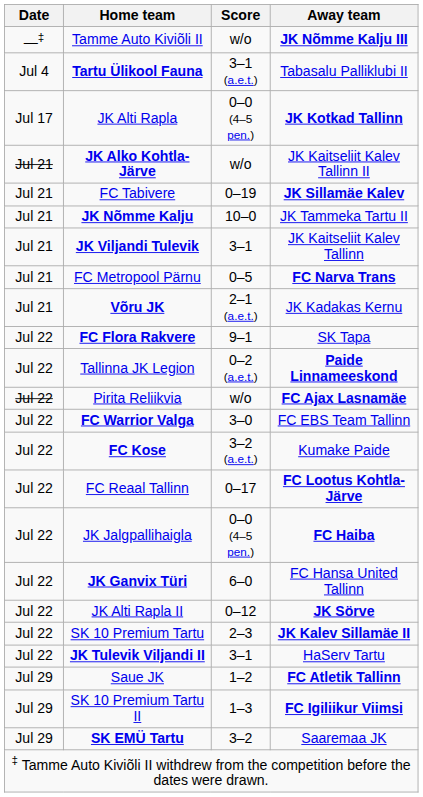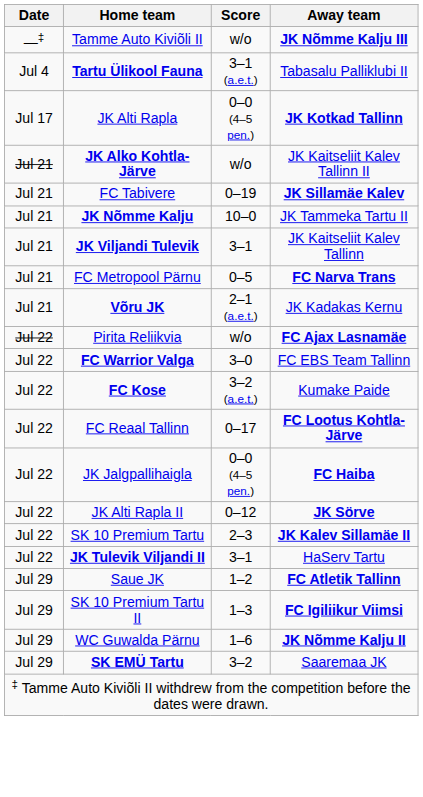- row: Jul 22 | FC Flora Rakvere | 9–1 | SK Tapa
- row: Jul 22 | Tallinna JK Legion | 0–2 (a.e.t.) | Paide Linnameeskond
- row: Jul 22 | JK Ganvix Türi | 6–0 | FC Hansa United Tallinn
+ row: Jul 29 | WC Guwalda Pärnu | 1–6 | JK Nõmme Kalju II
